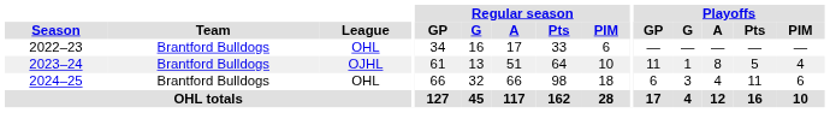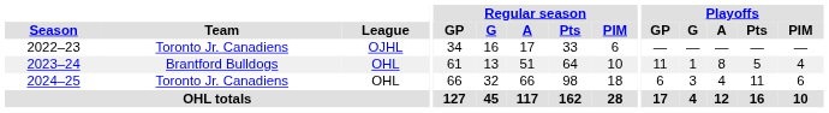2022–23 | Team: Brantford Bulldogs -> Toronto Jr. Canadiens
2022–23 | League: OHL -> OJHL
2023–24 | League: OJHL -> OHL
2024–25 | Team: Brantford Bulldogs -> Toronto Jr. Canadiens
